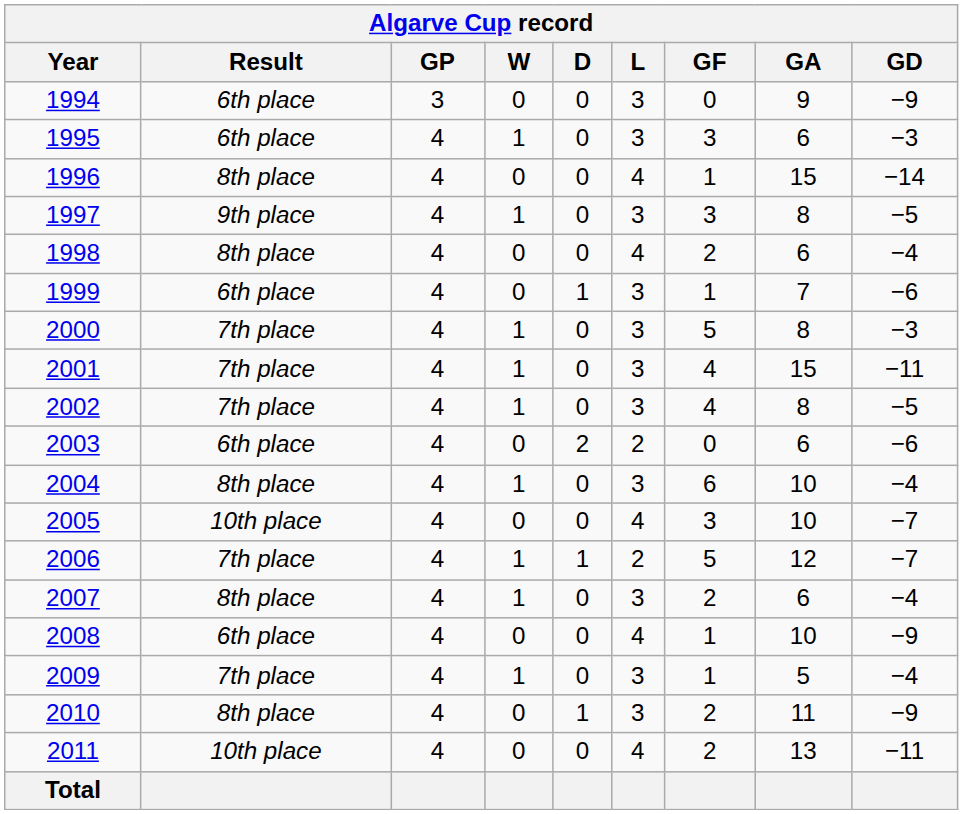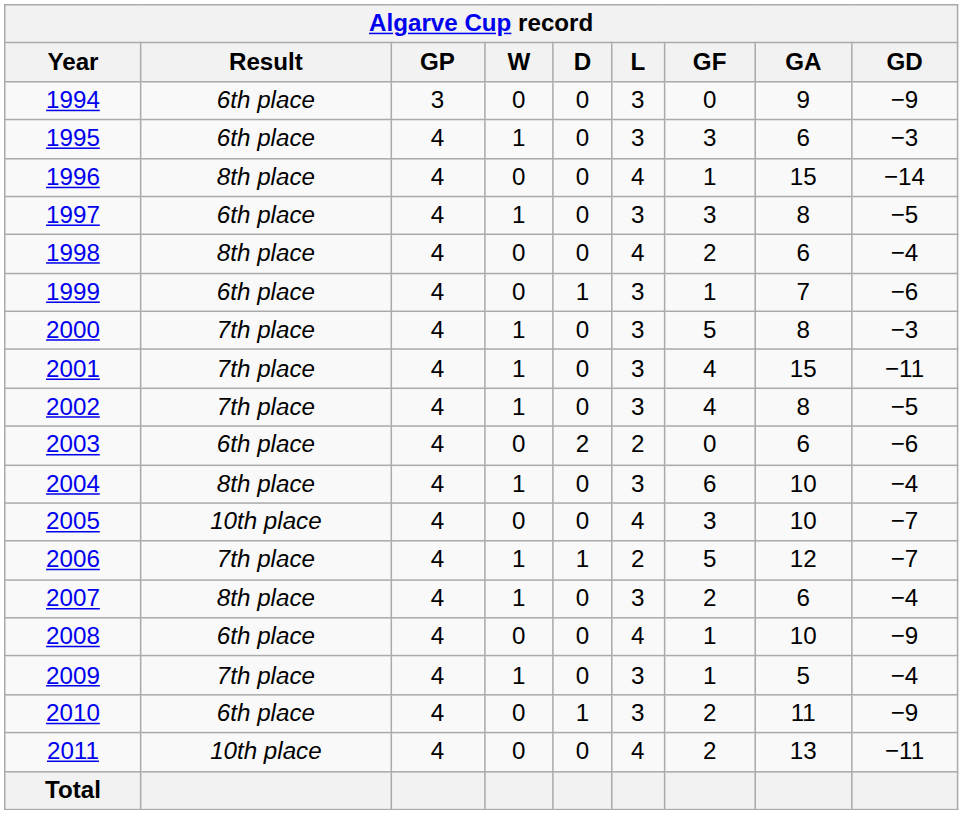1997 | Result: 9th place -> 6th place
2010 | Result: 8th place -> 6th place
